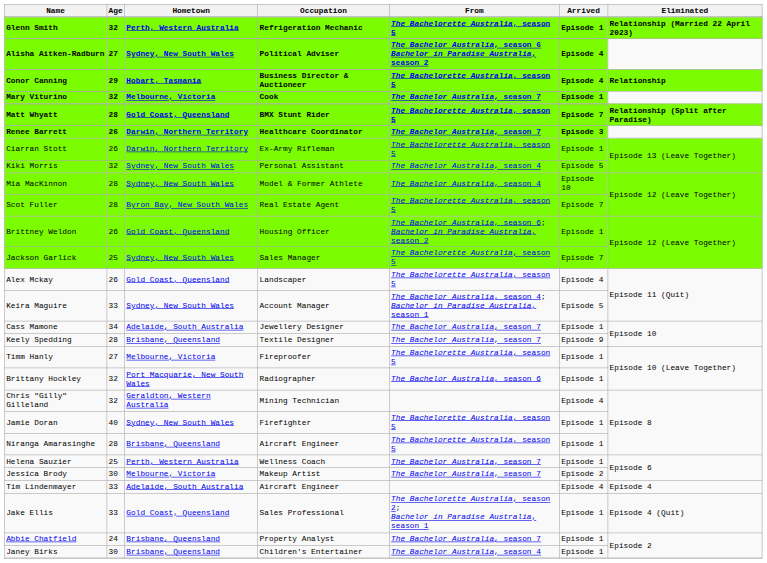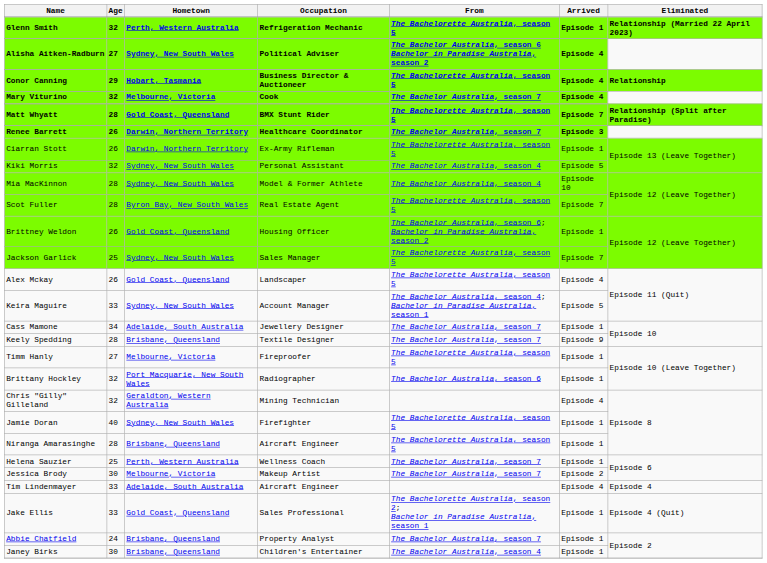Mary Viturino | Arrived: Episode 1 -> Episode 4
